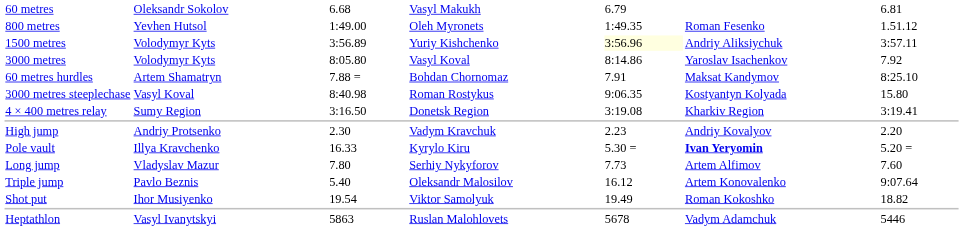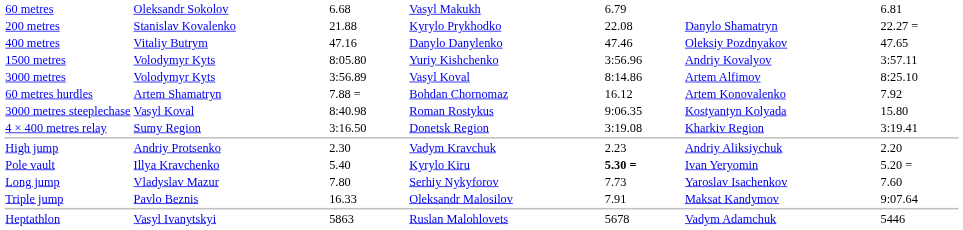+ row: 200 metres | Stanislav Kovalenko | 21.88 | Kyrylo Prykhodko | 22.08 | Danylo Shamatryn | 22.27 =
+ row: 400 metres | Vitaliy Butrym | 47.16 | Danylo Danylenko | 47.46 | Oleksiy Pozdnyakov | 47.65
- row: 800 metres | Yevhen Hutsol | 1:49.00 | Oleh Myronets | 1:49.35 | Roman Fesenko | 1.51.12
1500 metres | column 3: 3:56.89 -> 8:05.80
1500 metres | column 5: lightyellow background -> no background
1500 metres | column 6: Andriy Aliksiychuk -> Andriy Kovalyov
3000 metres | column 3: 8:05.80 -> 3:56.89
3000 metres | column 6: Yaroslav Isachenkov -> Artem Alfimov
3000 metres | column 7: 7.92 -> 8:25.10
60 metres hurdles | column 5: 7.91 -> 16.12
60 metres hurdles | column 6: Maksat Kandymov -> Artem Konovalenko
60 metres hurdles | column 7: 8:25.10 -> 7.92
High jump | column 6: Andriy Kovalyov -> Andriy Aliksiychuk
Pole vault | column 3: 16.33 -> 5.40
Pole vault | column 5: normal -> bold
Pole vault | column 6: bold -> normal
Long jump | column 6: Artem Alfimov -> Yaroslav Isachenkov
Triple jump | column 3: 5.40 -> 16.33
Triple jump | column 5: 16.12 -> 7.91
Triple jump | column 6: Artem Konovalenko -> Maksat Kandymov
- row: Shot put | Ihor Musiyenko | 19.54 | Viktor Samolyuk | 19.49 | Roman Kokoshko | 18.82
